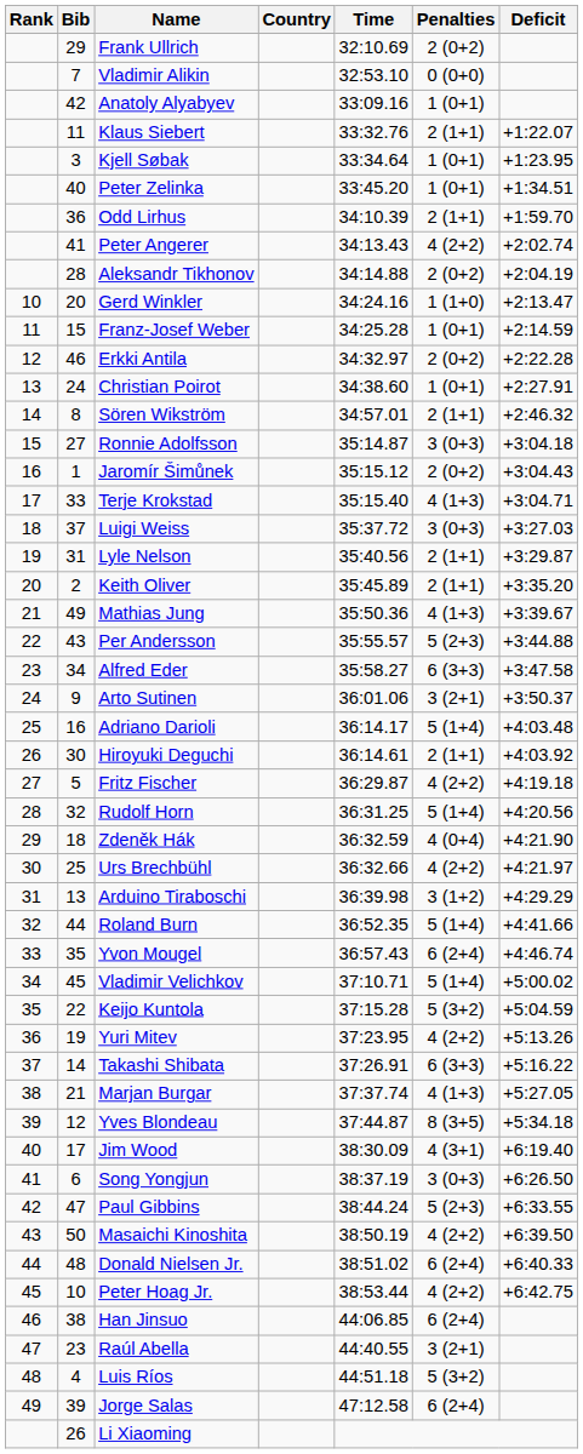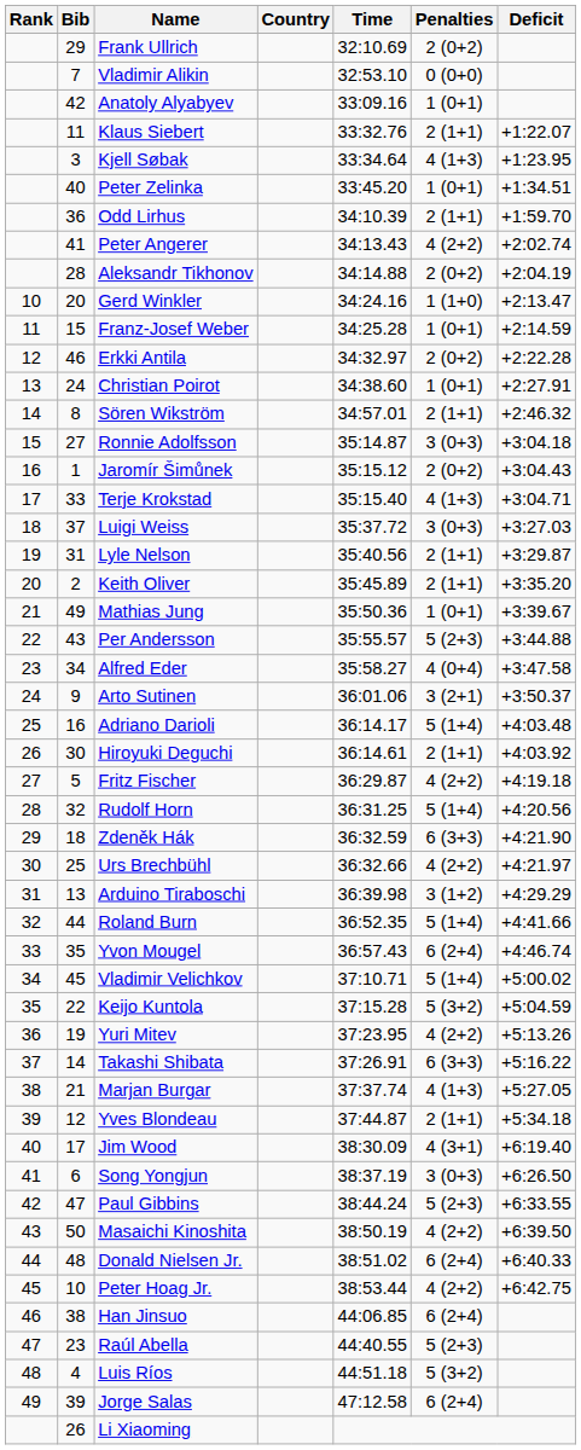Kjell Søbak | Penalties: 1 (0+1) -> 4 (1+3)
Mathias Jung | Penalties: 4 (1+3) -> 1 (0+1)
Alfred Eder | Penalties: 6 (3+3) -> 4 (0+4)
Zdeněk Hák | Penalties: 4 (0+4) -> 6 (3+3)
Yves Blondeau | Penalties: 8 (3+5) -> 2 (1+1)
Raúl Abella | Penalties: 3 (2+1) -> 5 (2+3)
